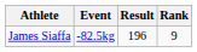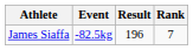James Siaffa | Rank: 9 -> 7
